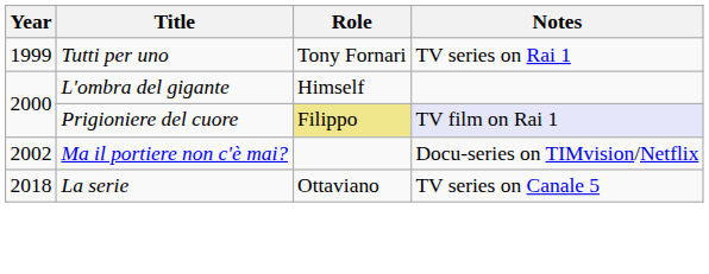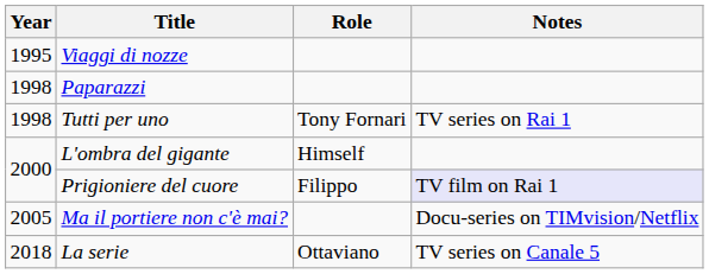+ row: 1995 | Viaggi di nozze
+ row: 1998 | Paparazzi
Tutti per uno | Year: 1999 -> 1998
Prigioniere del cuore | Role: khaki background -> no background
Ma il portiere non c'è mai? | Year: 2002 -> 2005
